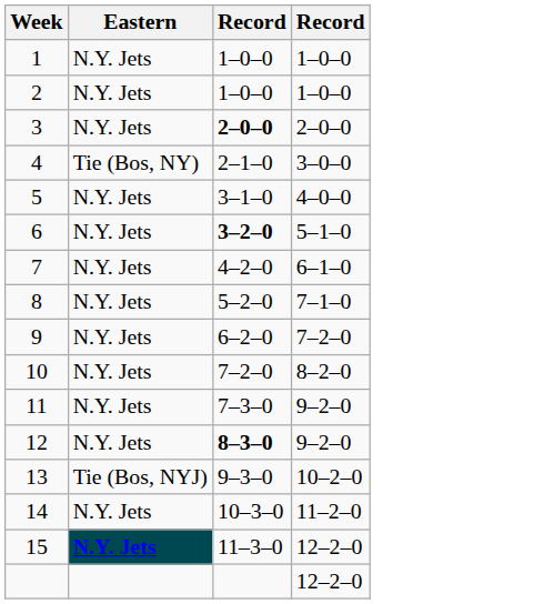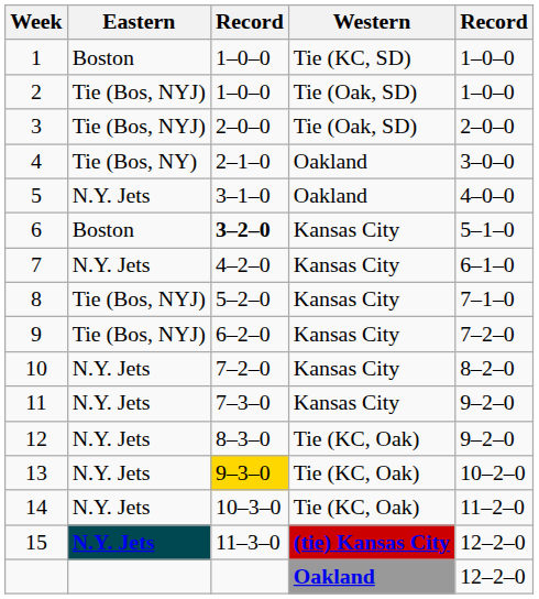+ column: Western | Tie (KC, SD) | Tie (Oak, SD) | Tie (Oak, SD) | Oakland | Oakland | Kansas City | Kansas City | Kansas City | Kansas City | Kansas City | Kansas City | Tie (KC, Oak) | Tie (KC, Oak) | Tie (KC, Oak) | (tie) Kansas City | Oakland
1 | Eastern: N.Y. Jets -> Boston
2 | Eastern: N.Y. Jets -> Tie (Bos, NYJ)
3 | Eastern: N.Y. Jets -> Tie (Bos, NYJ)
3 | column 3: bold -> normal
6 | Eastern: N.Y. Jets -> Boston
8 | Eastern: N.Y. Jets -> Tie (Bos, NYJ)
9 | Eastern: N.Y. Jets -> Tie (Bos, NYJ)
12 | column 3: bold -> normal
13 | Eastern: Tie (Bos, NYJ) -> N.Y. Jets
13 | column 3: no background -> gold background
